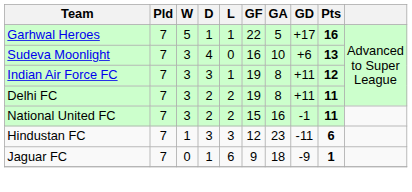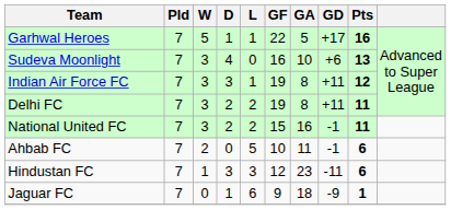+ row: Ahbab FC | 7 | 2 | 0 | 5 | 10 | 11 | -1 | 6
